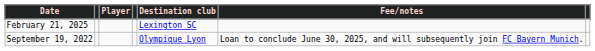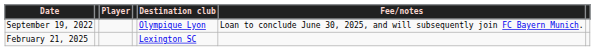rows swapped: September 19, 2022 <-> February 21, 2025
